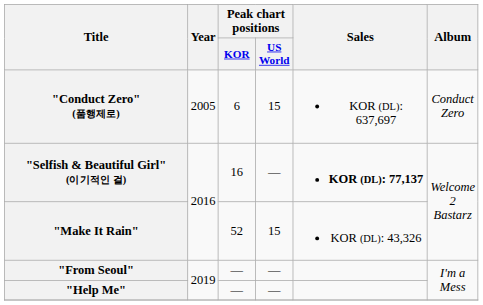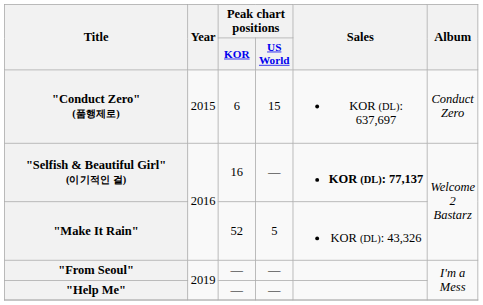"Conduct Zero" (품행제로) | Year: 2005 -> 2015
"Make It Rain" | Peak chart positions / US World: 15 -> 5
